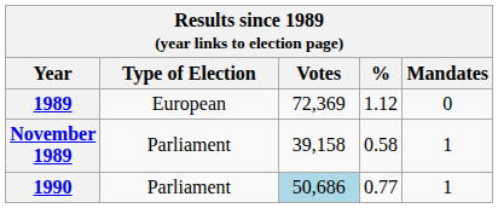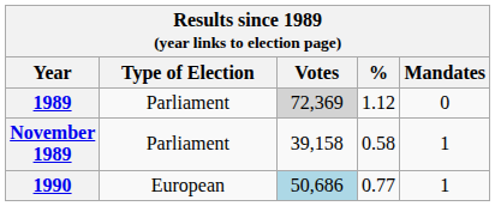1989 | Type of Election: European -> Parliament
1989 | Votes: no background -> lightgrey background
1990 | Type of Election: Parliament -> European
